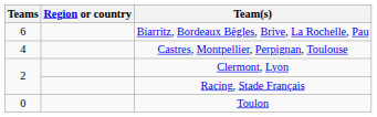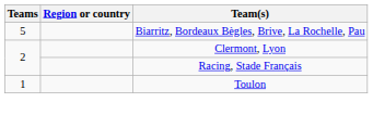Biarritz, Bordeaux Bègles, Brive, La Rochelle, Pau | Teams: 6 -> 5
- row: 4 | Castres, Montpellier, Perpignan, Toulouse
Toulon | Teams: 0 -> 1
